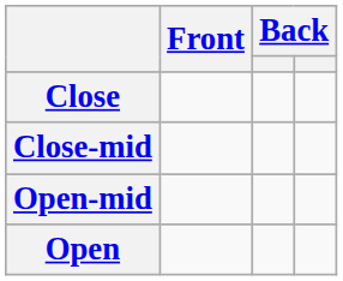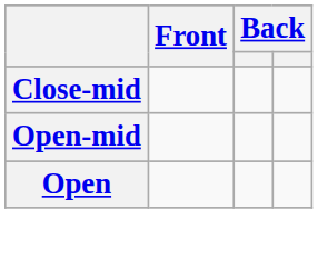- row: Close
